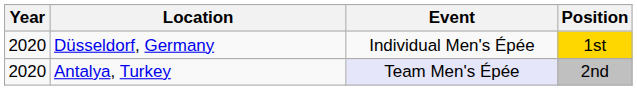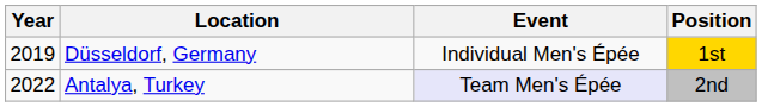Düsseldorf, Germany | Year: 2020 -> 2019
Antalya, Turkey | Year: 2020 -> 2022
